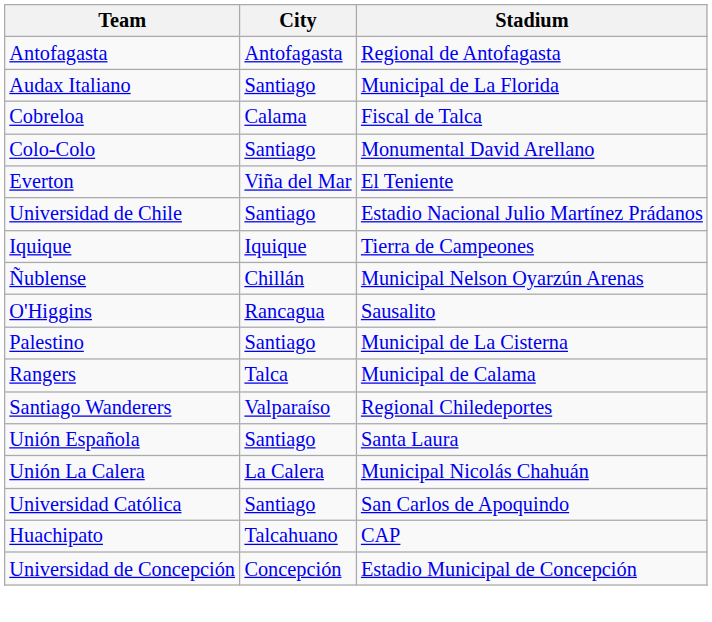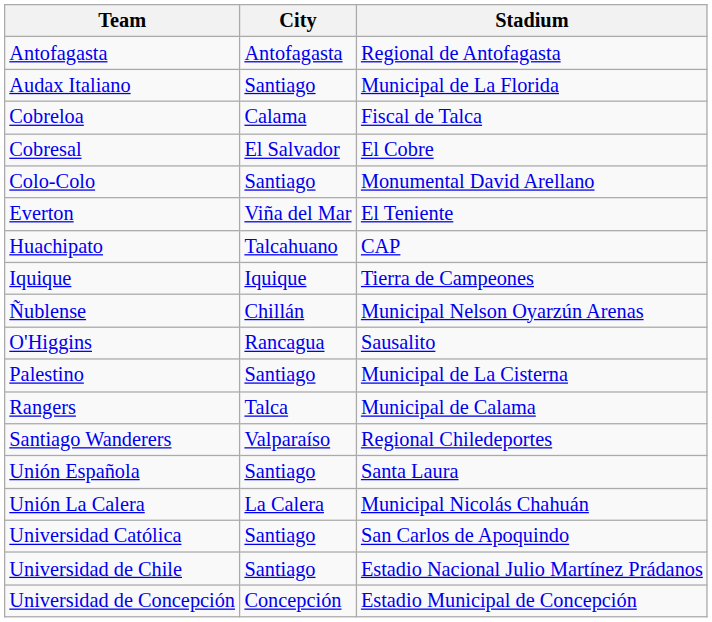+ row: Cobresal | El Salvador | El Cobre
rows swapped: Huachipato <-> Universidad de Chile
